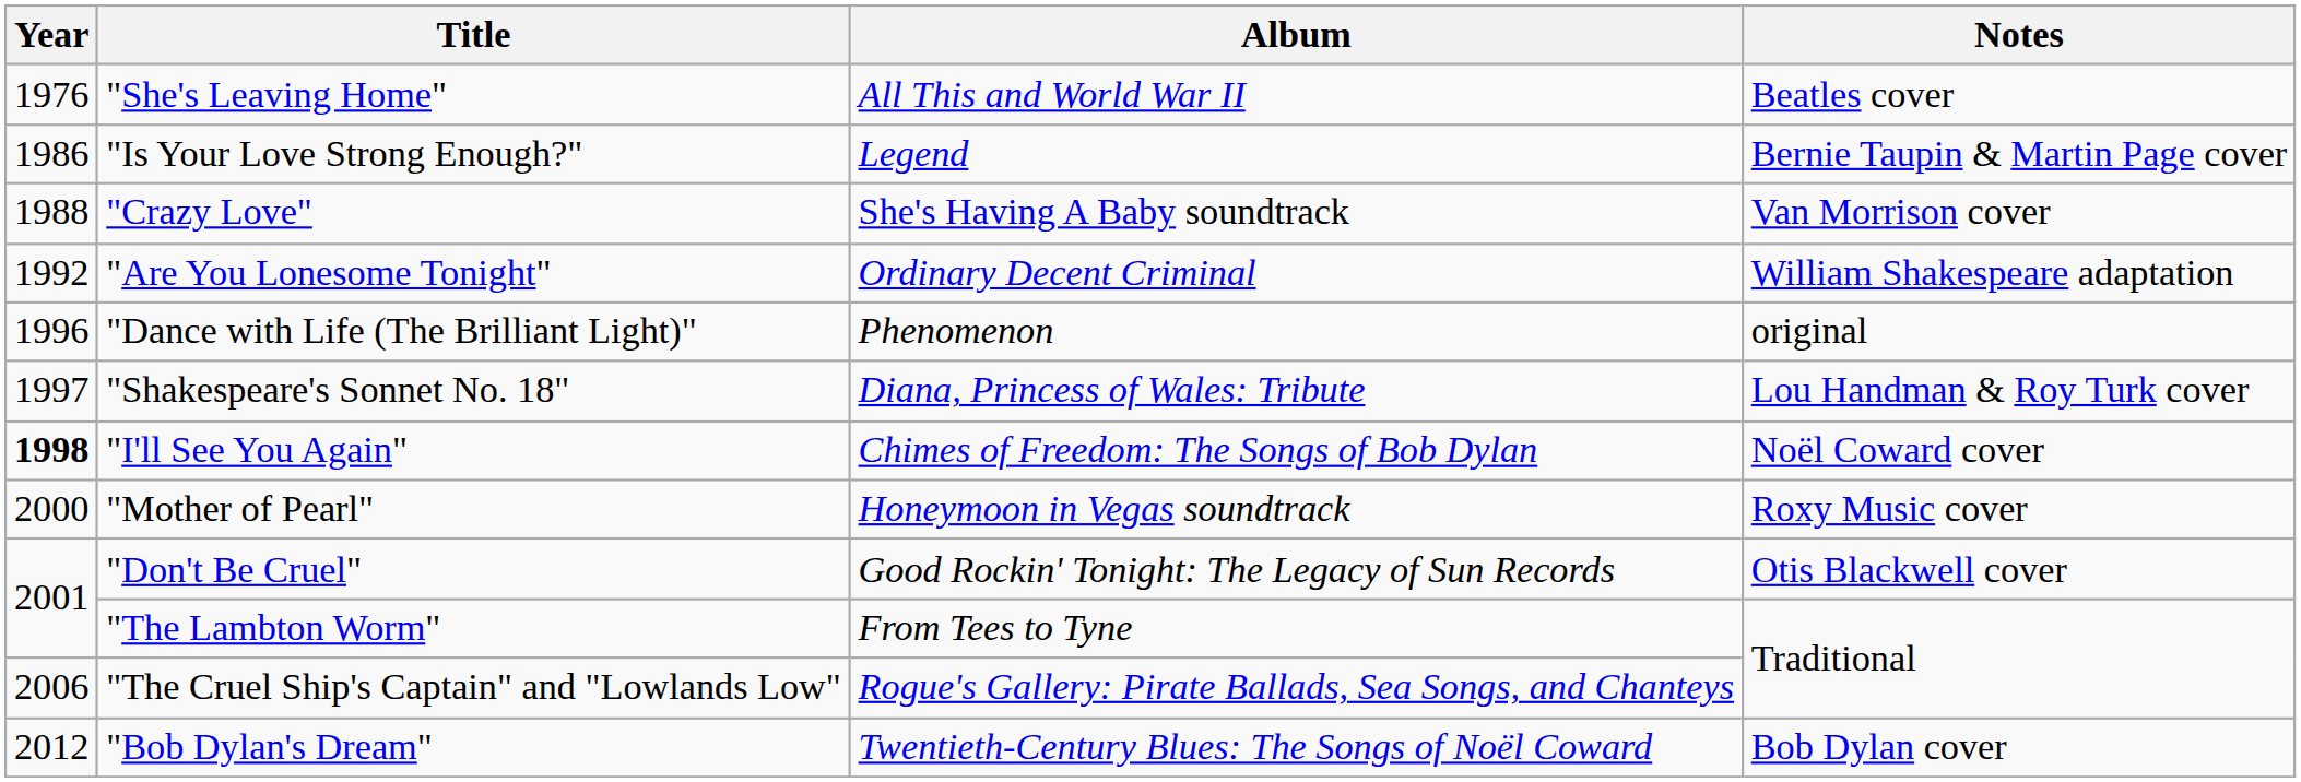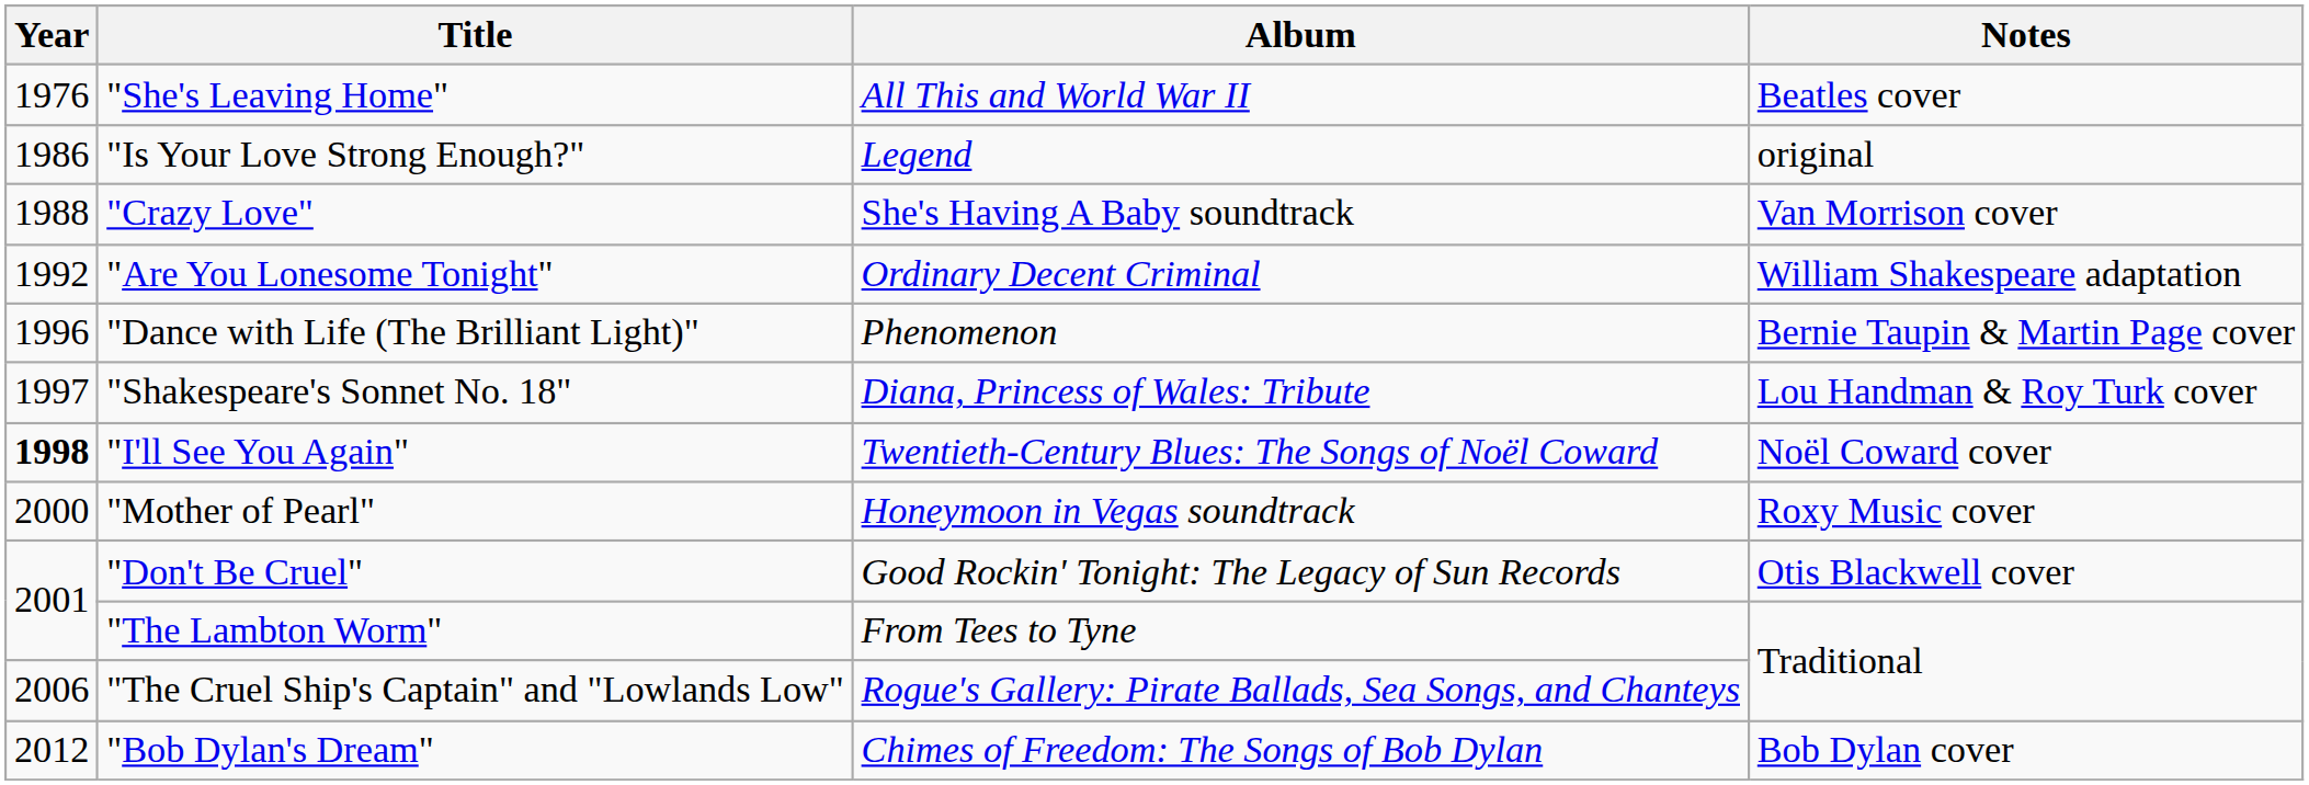"Is Your Love Strong Enough?" | Notes: Bernie Taupin & Martin Page cover -> original
"Dance with Life (The Brilliant Light)" | Notes: original -> Bernie Taupin & Martin Page cover
"I'll See You Again" | Album: Chimes of Freedom: The Songs of Bob Dylan -> Twentieth-Century Blues: The Songs of Noël Coward
"Bob Dylan's Dream" | Album: Twentieth-Century Blues: The Songs of Noël Coward -> Chimes of Freedom: The Songs of Bob Dylan
